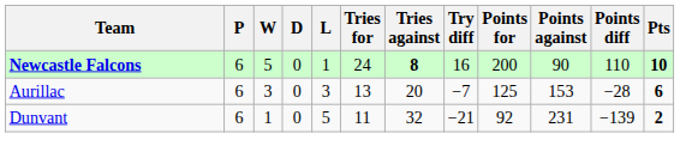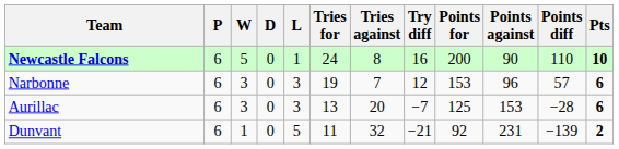Newcastle Falcons | Tries against: bold -> normal
+ row: Narbonne | 6 | 3 | 0 | 3 | 19 | 7 | 12 | 153 | 96 | 57 | 6
